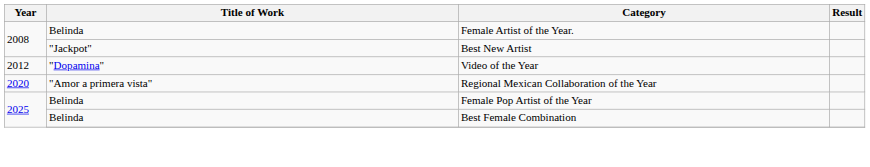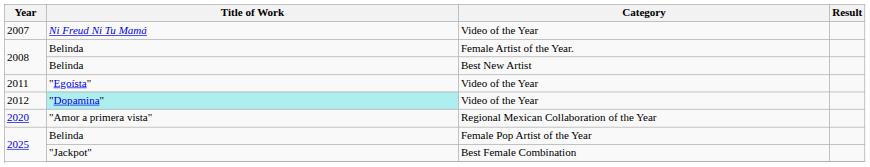+ row: 2007 | Ni Freud Ni Tu Mamá | Video of the Year
2008 / Best New Artist | Title of Work: "Jackpot" -> Belinda
+ row: 2011 | "Egoísta" | Video of the Year
2012 | Title of Work: no background -> paleturquoise background
2025 / Best Female Combination | Title of Work: Belinda -> "Jackpot"
